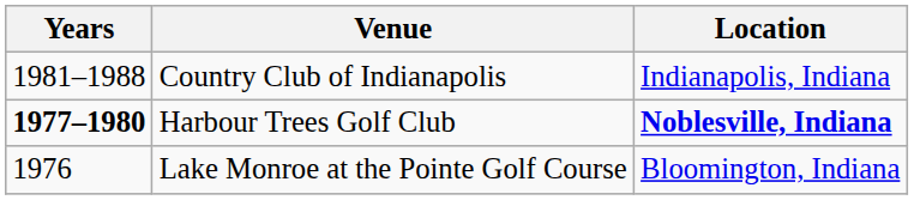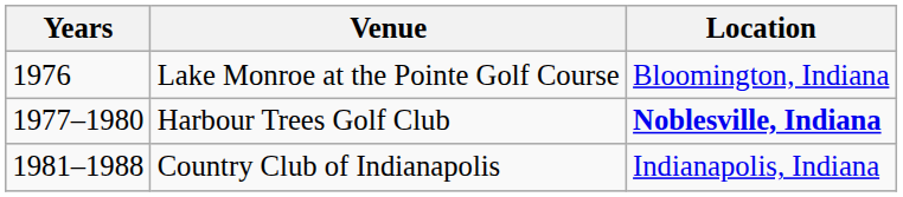rows swapped: Lake Monroe at the Pointe Golf Course <-> Country Club of Indianapolis
Harbour Trees Golf Club | Years: bold -> normal
